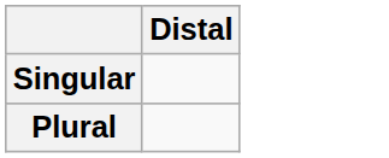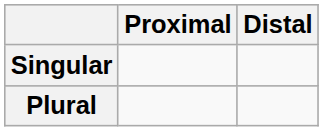+ column: Proximal
